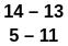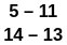rows swapped: 14 – 13 <-> 5 – 11
